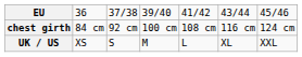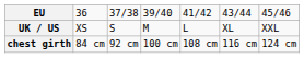rows swapped: UK / US <-> chest girth
